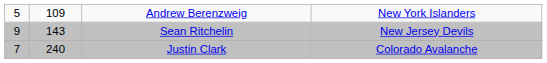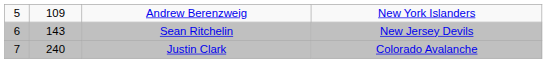Sean Ritchelin | column 1: 9 -> 6
